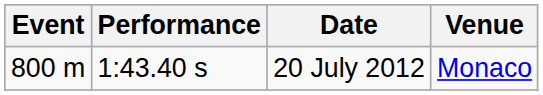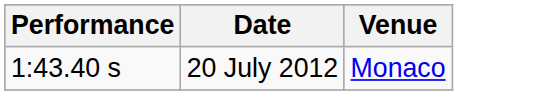- column: Event | 800 m
